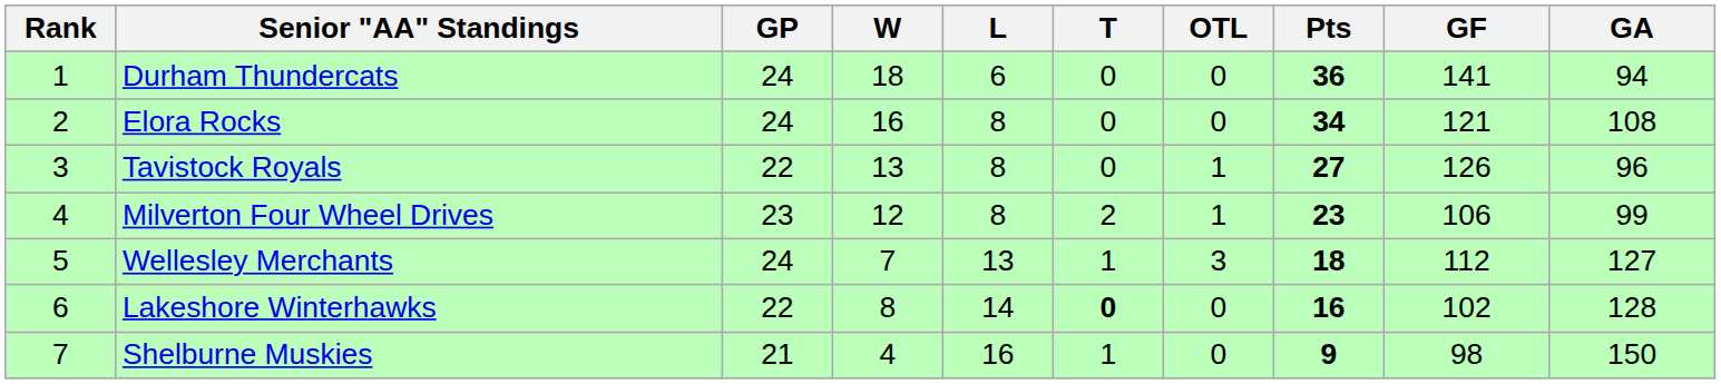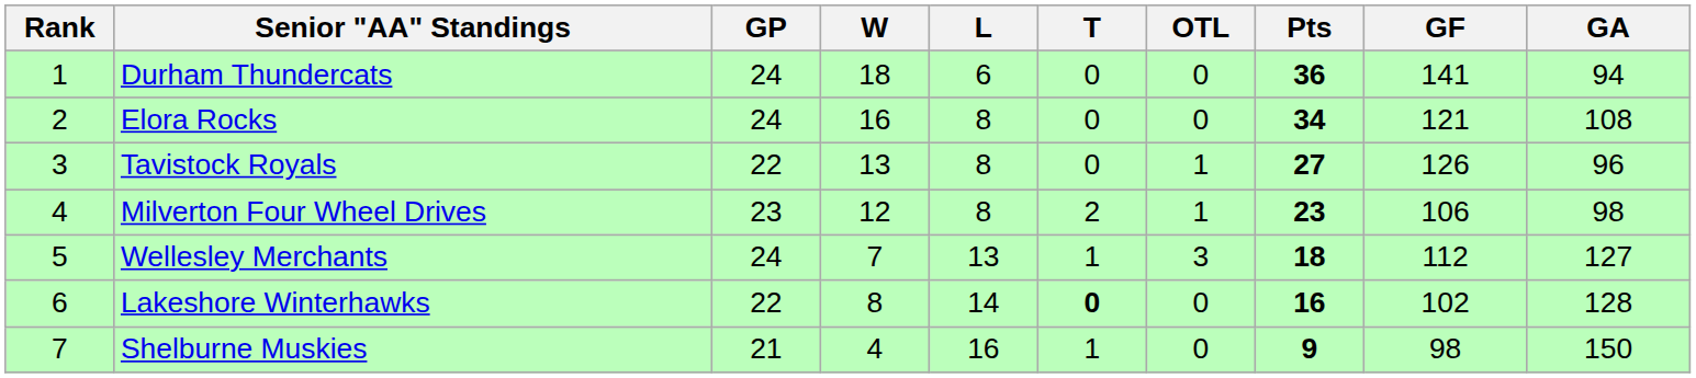Milverton Four Wheel Drives | GA: 99 -> 98
